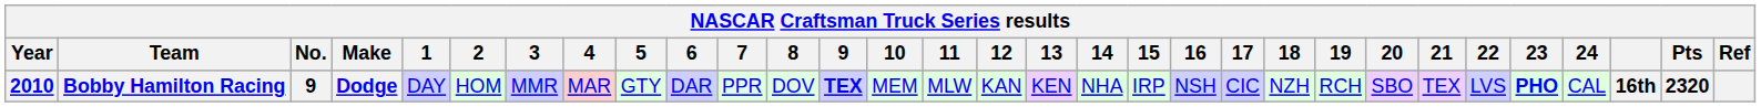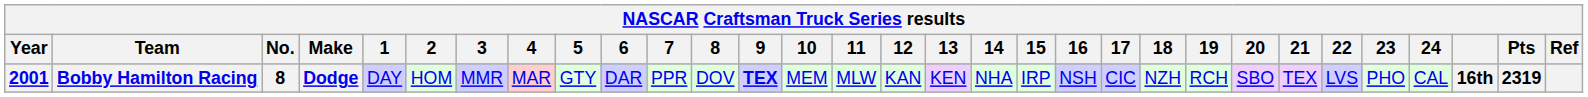Bobby Hamilton Racing | Year: 2010 -> 2001
Bobby Hamilton Racing | No.: 9 -> 8
Bobby Hamilton Racing | 23: bold -> normal
Bobby Hamilton Racing | Pts: 2320 -> 2319
